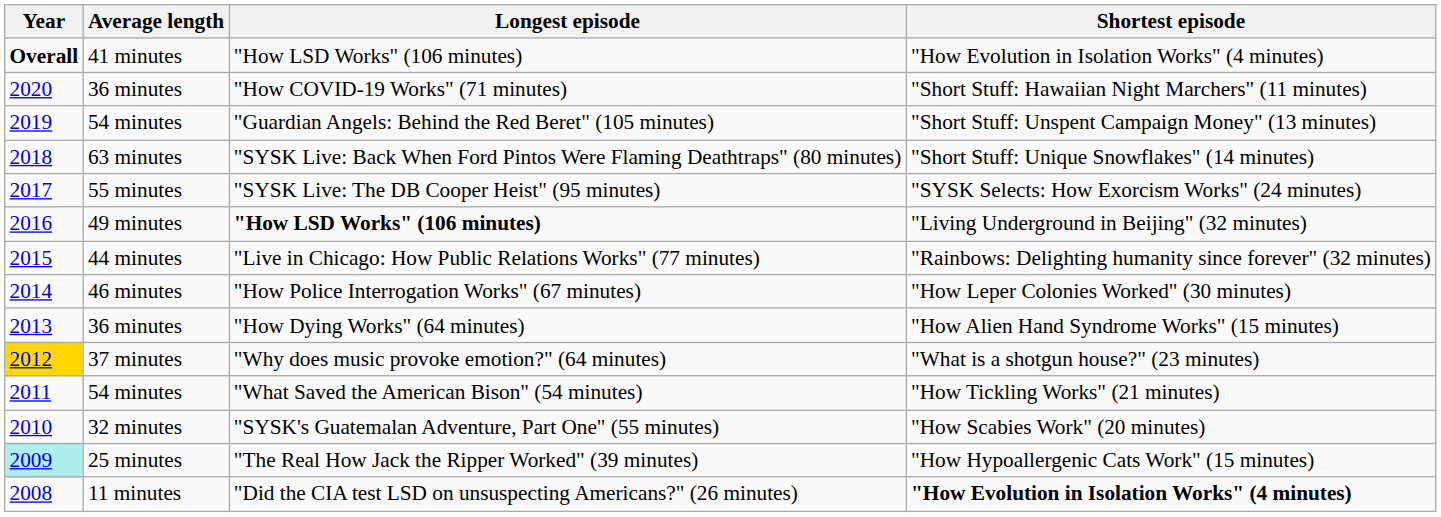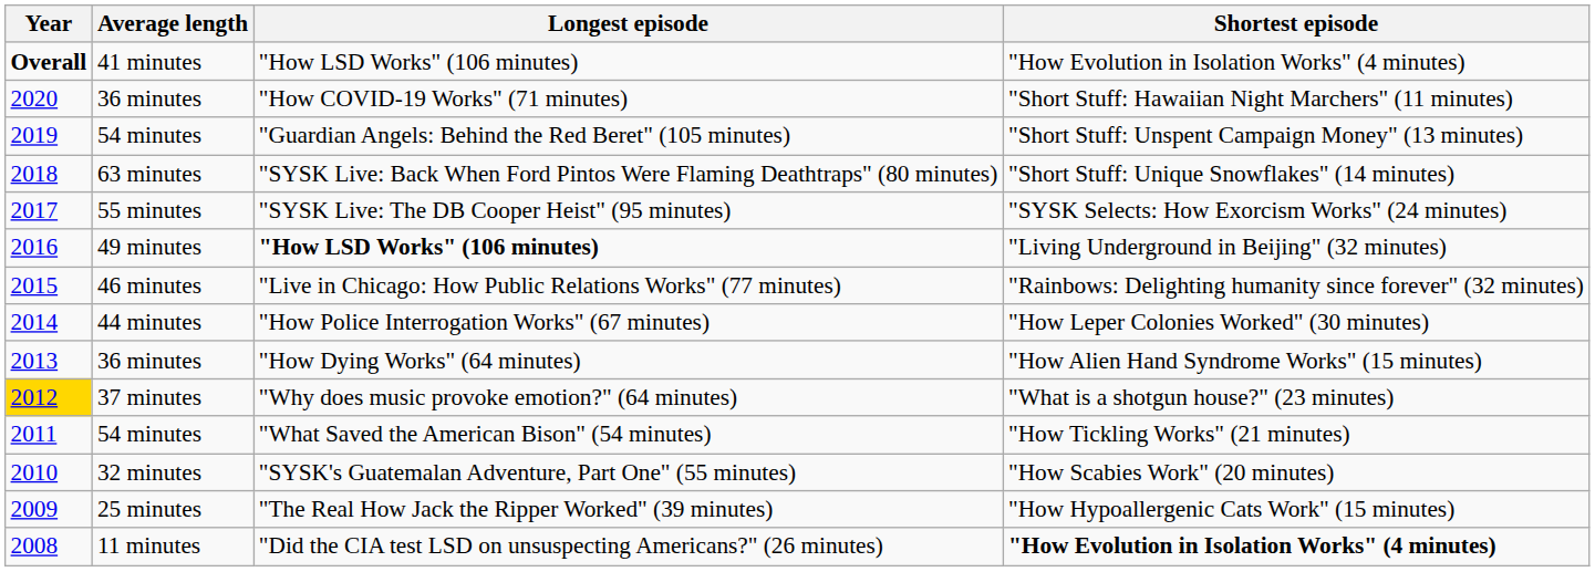"Live in Chicago: How Public Relations Works" (77 minutes) | Average length: 44 minutes -> 46 minutes
"How Police Interrogation Works" (67 minutes) | Average length: 46 minutes -> 44 minutes
"The Real How Jack the Ripper Worked" (39 minutes) | Year: paleturquoise background -> no background
